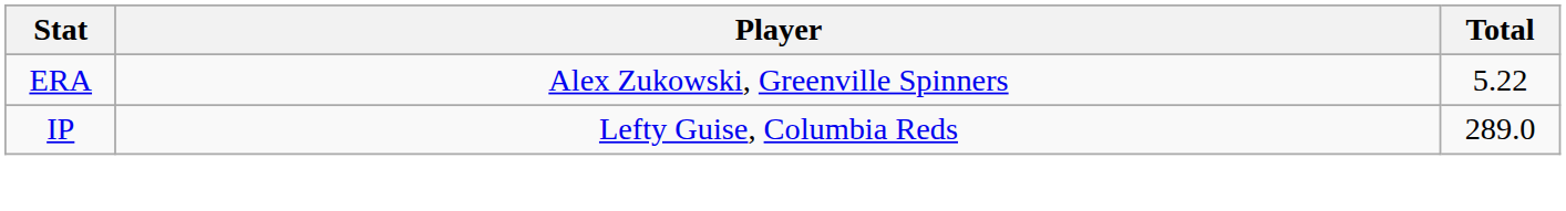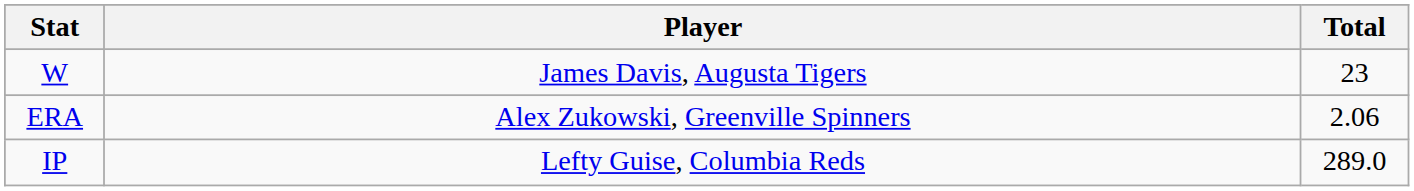+ row: W | James Davis, Augusta Tigers | 23
ERA | Total: 5.22 -> 2.06
